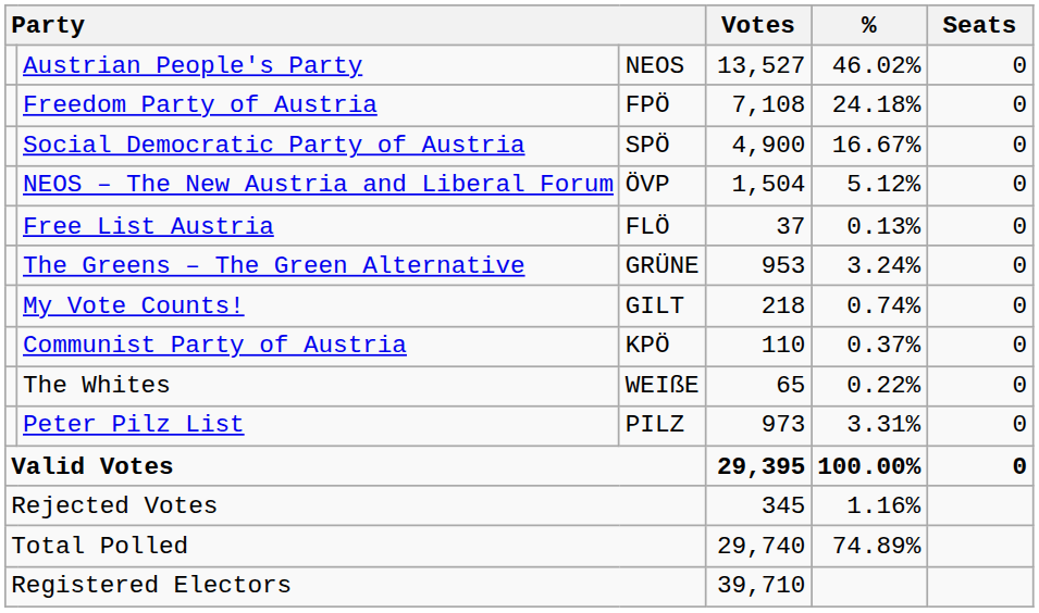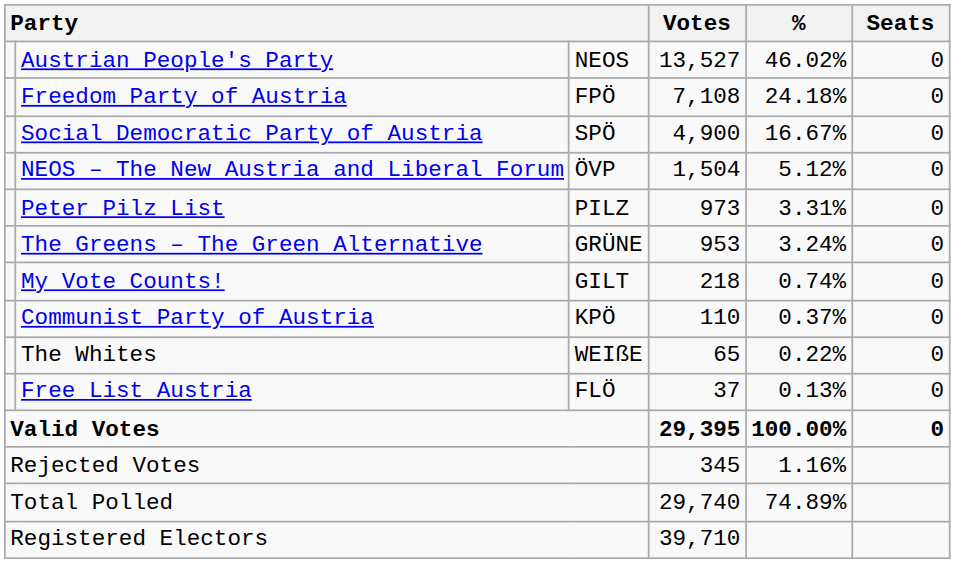rows swapped: Peter Pilz List <-> Free List Austria
